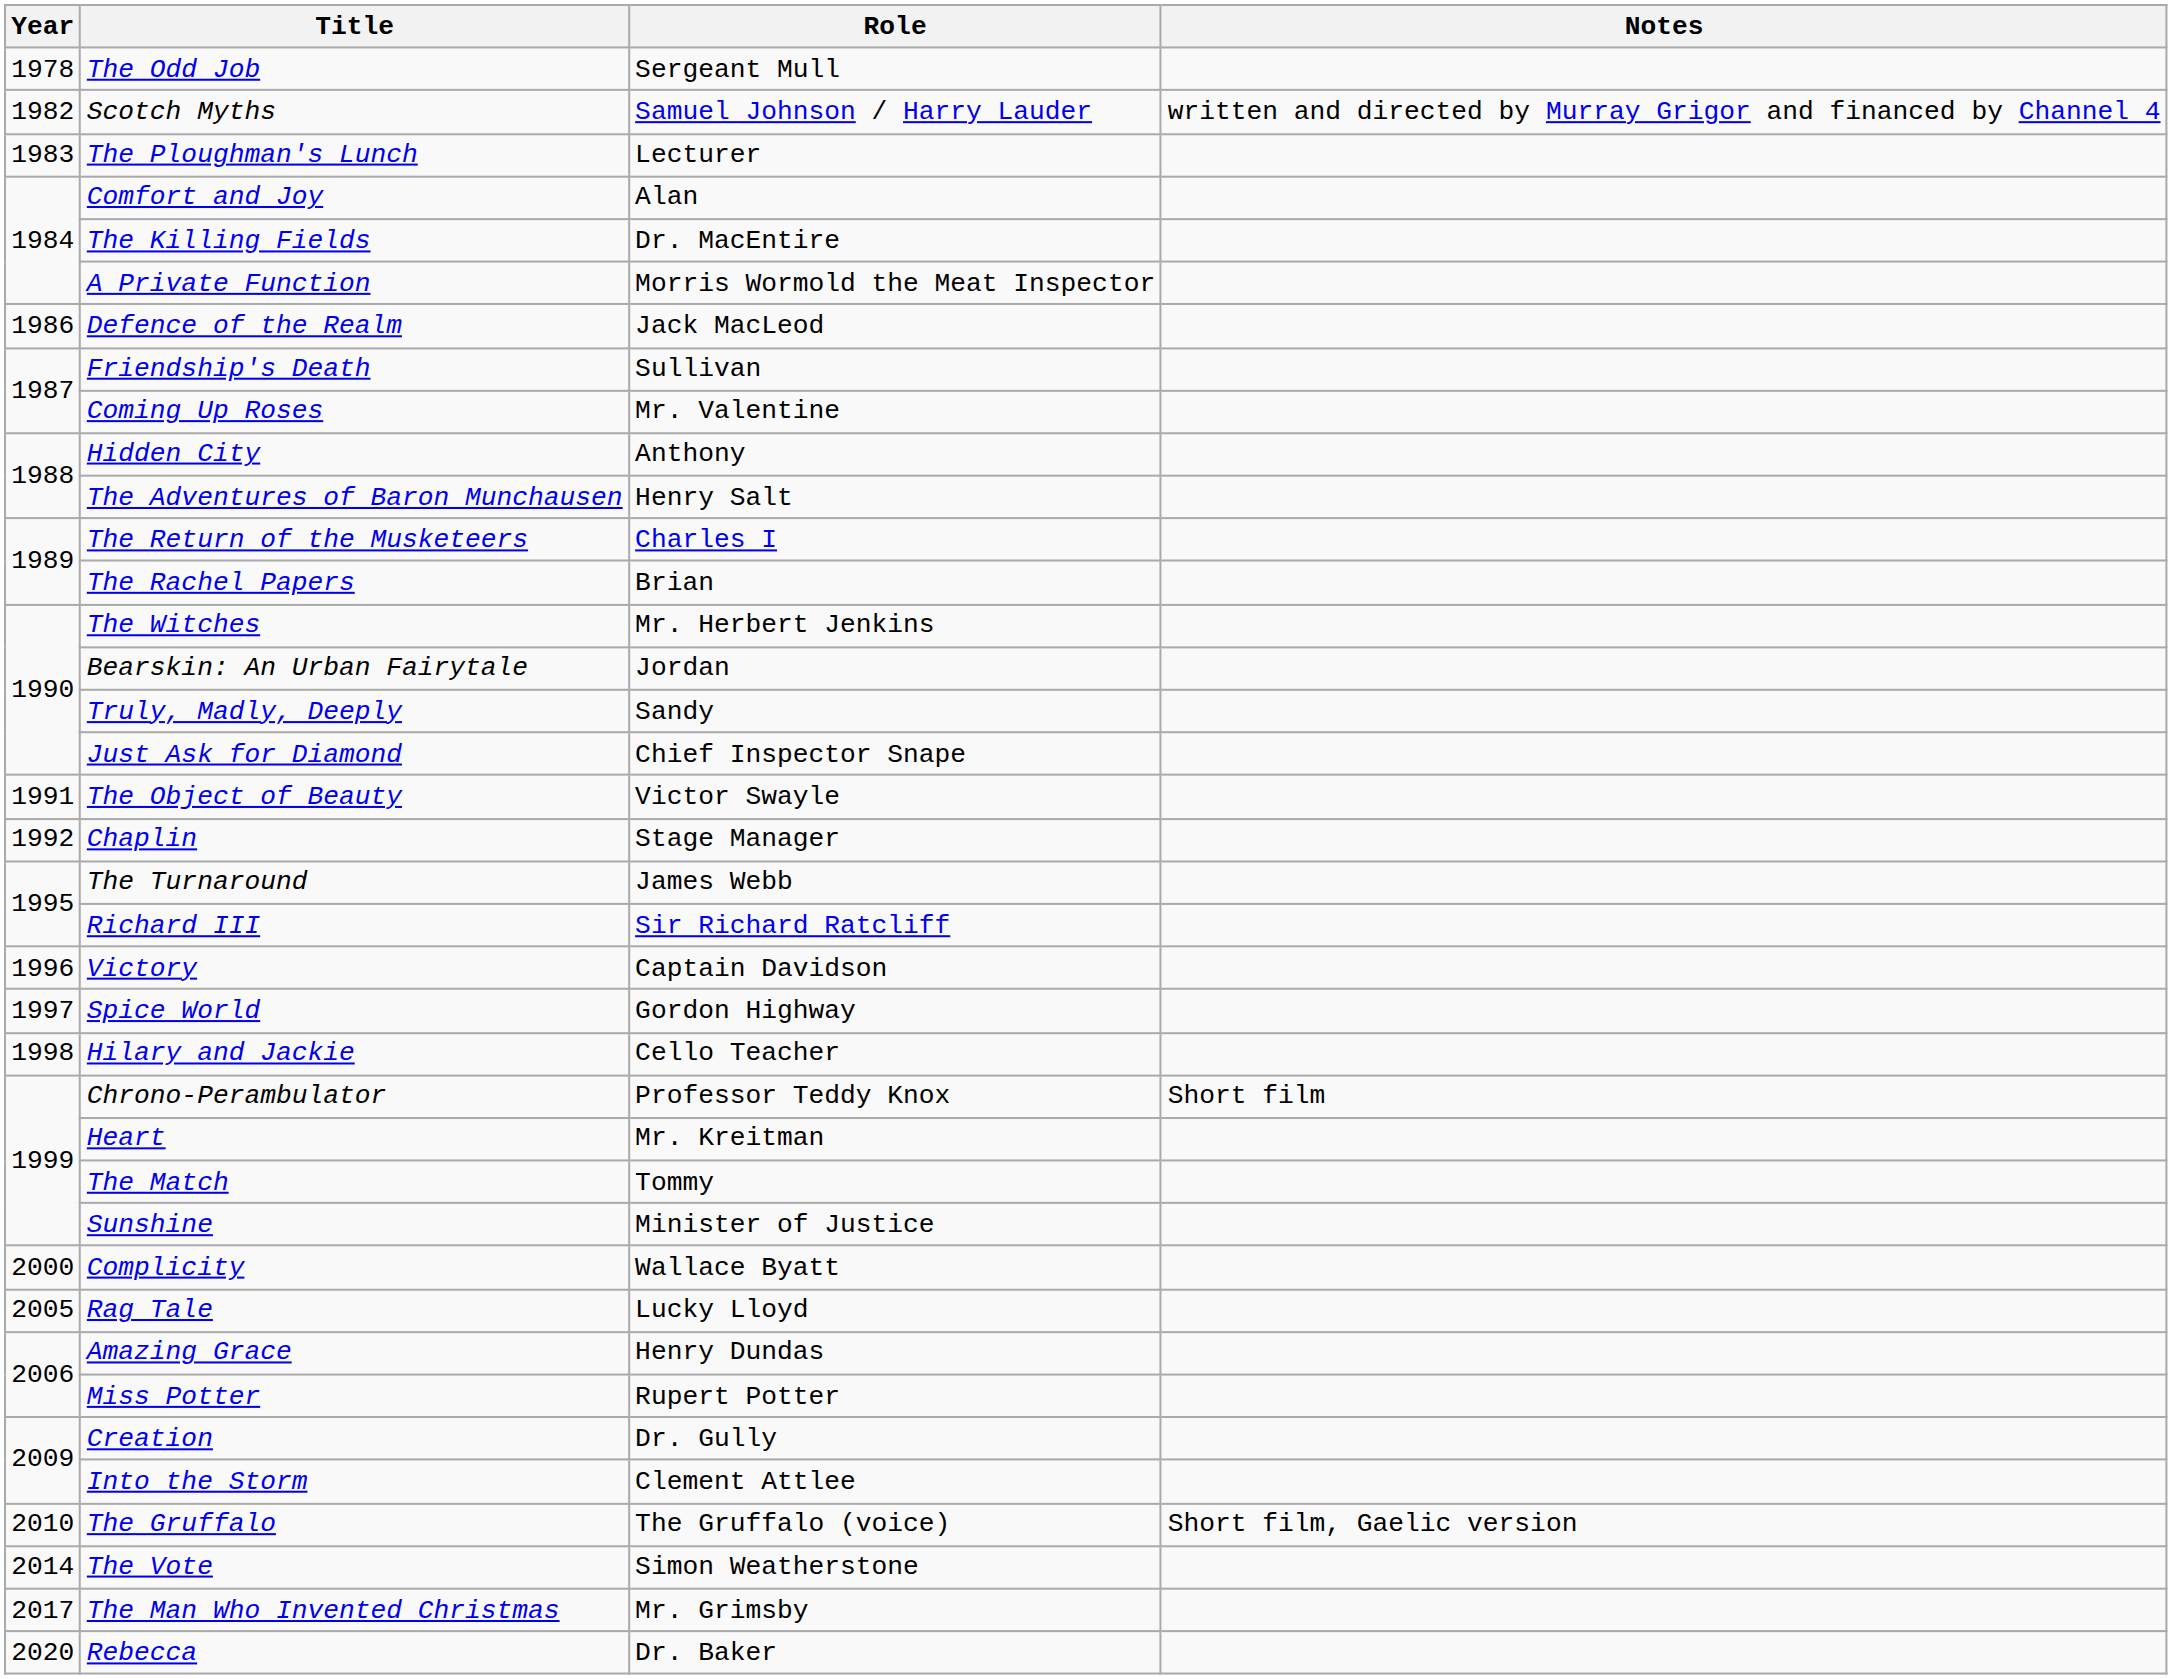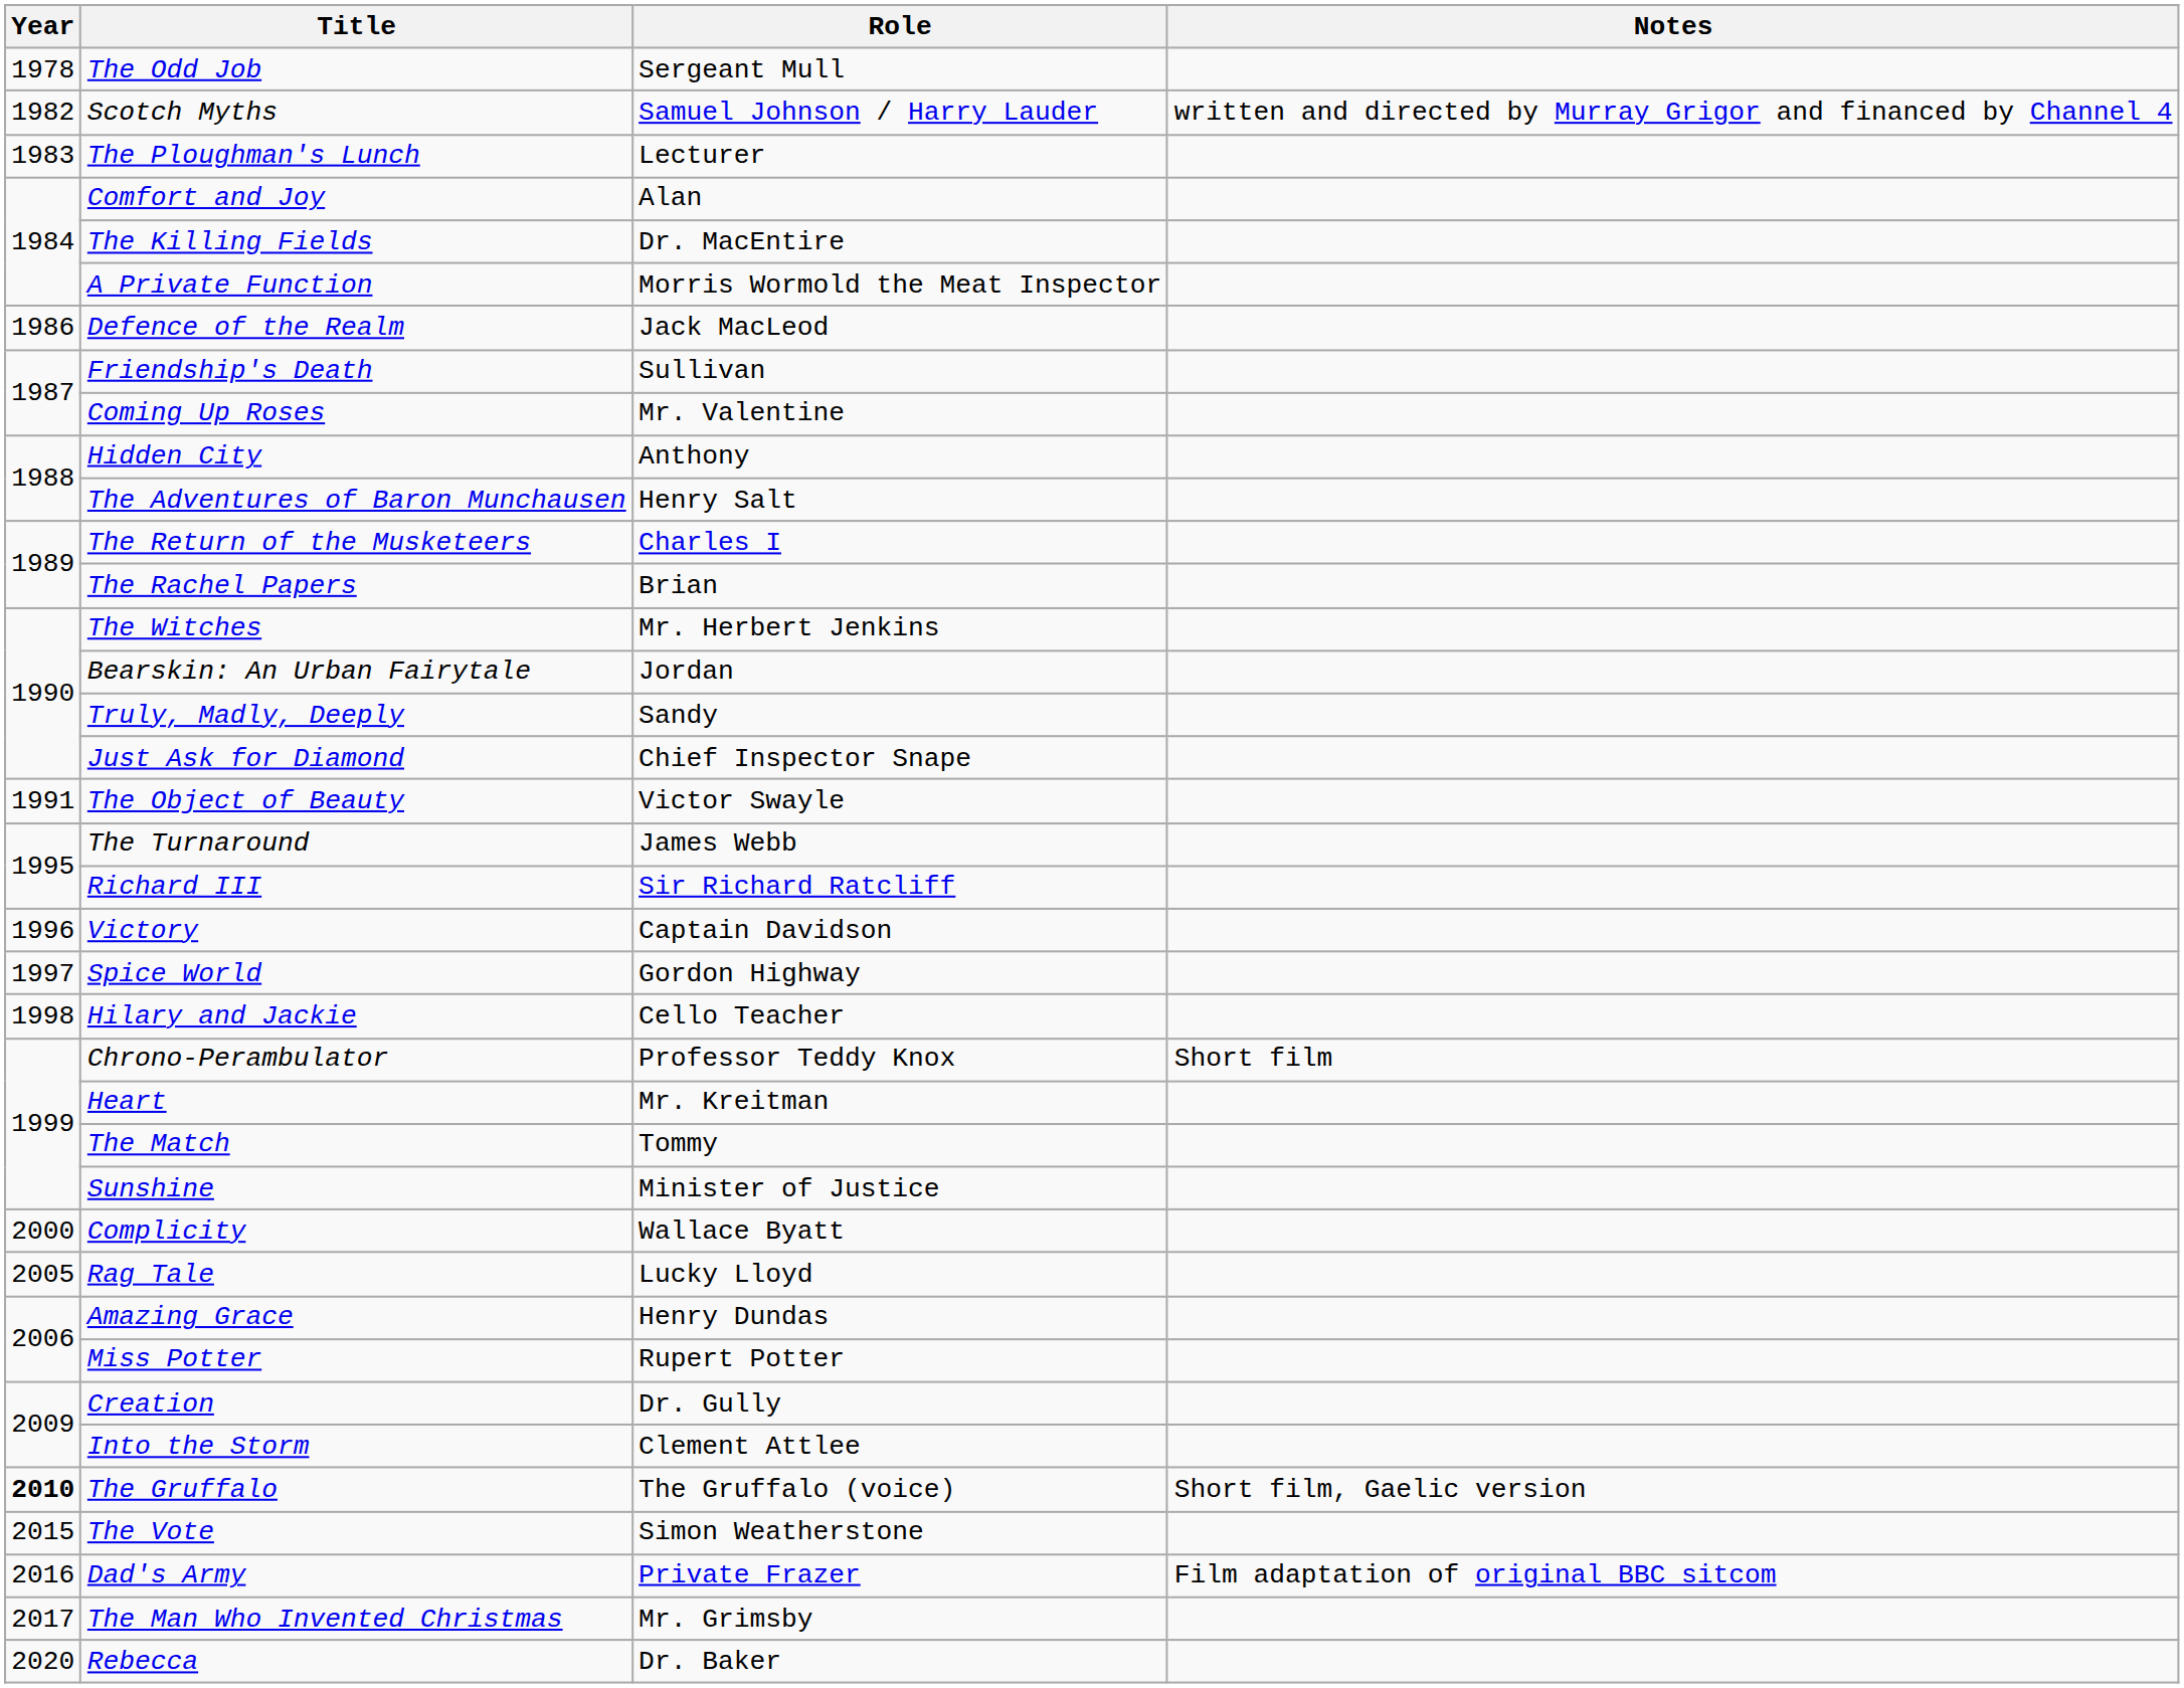- row: 1992 | Chaplin | Stage Manager
The Gruffalo | Year: normal -> bold
The Vote | Year: 2014 -> 2015
+ row: 2016 | Dad's Army | Private Frazer | Film adaptation of original BBC sitcom
